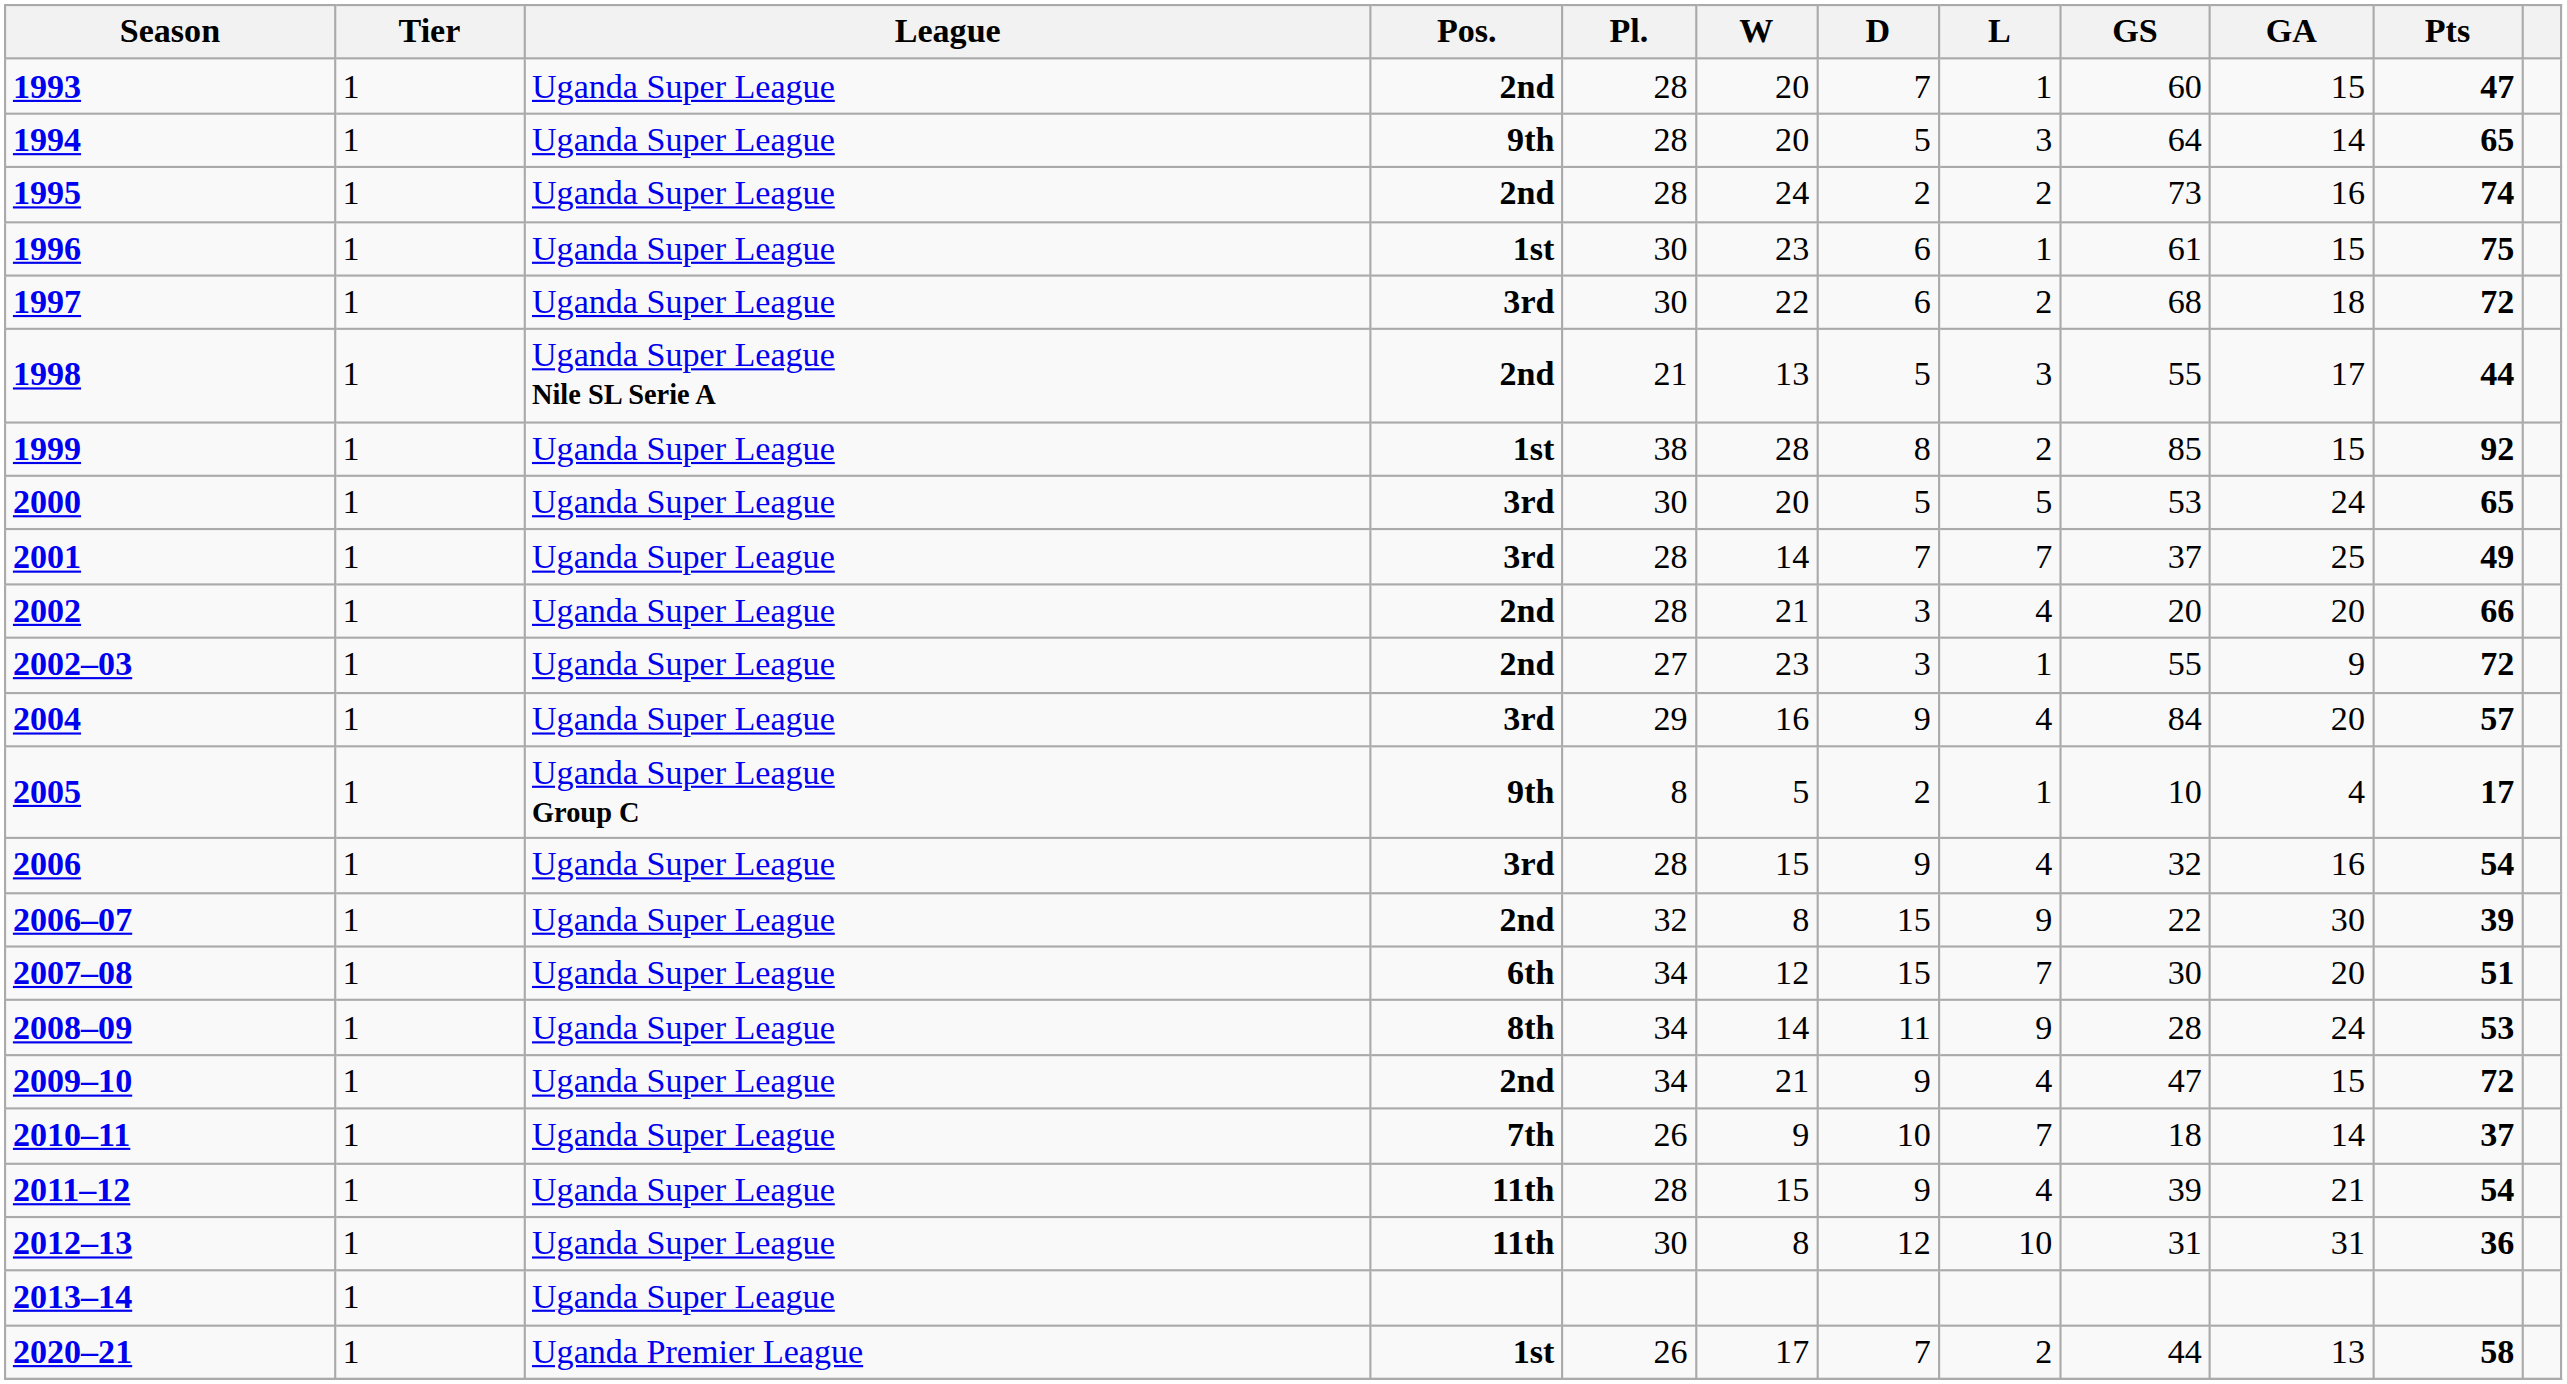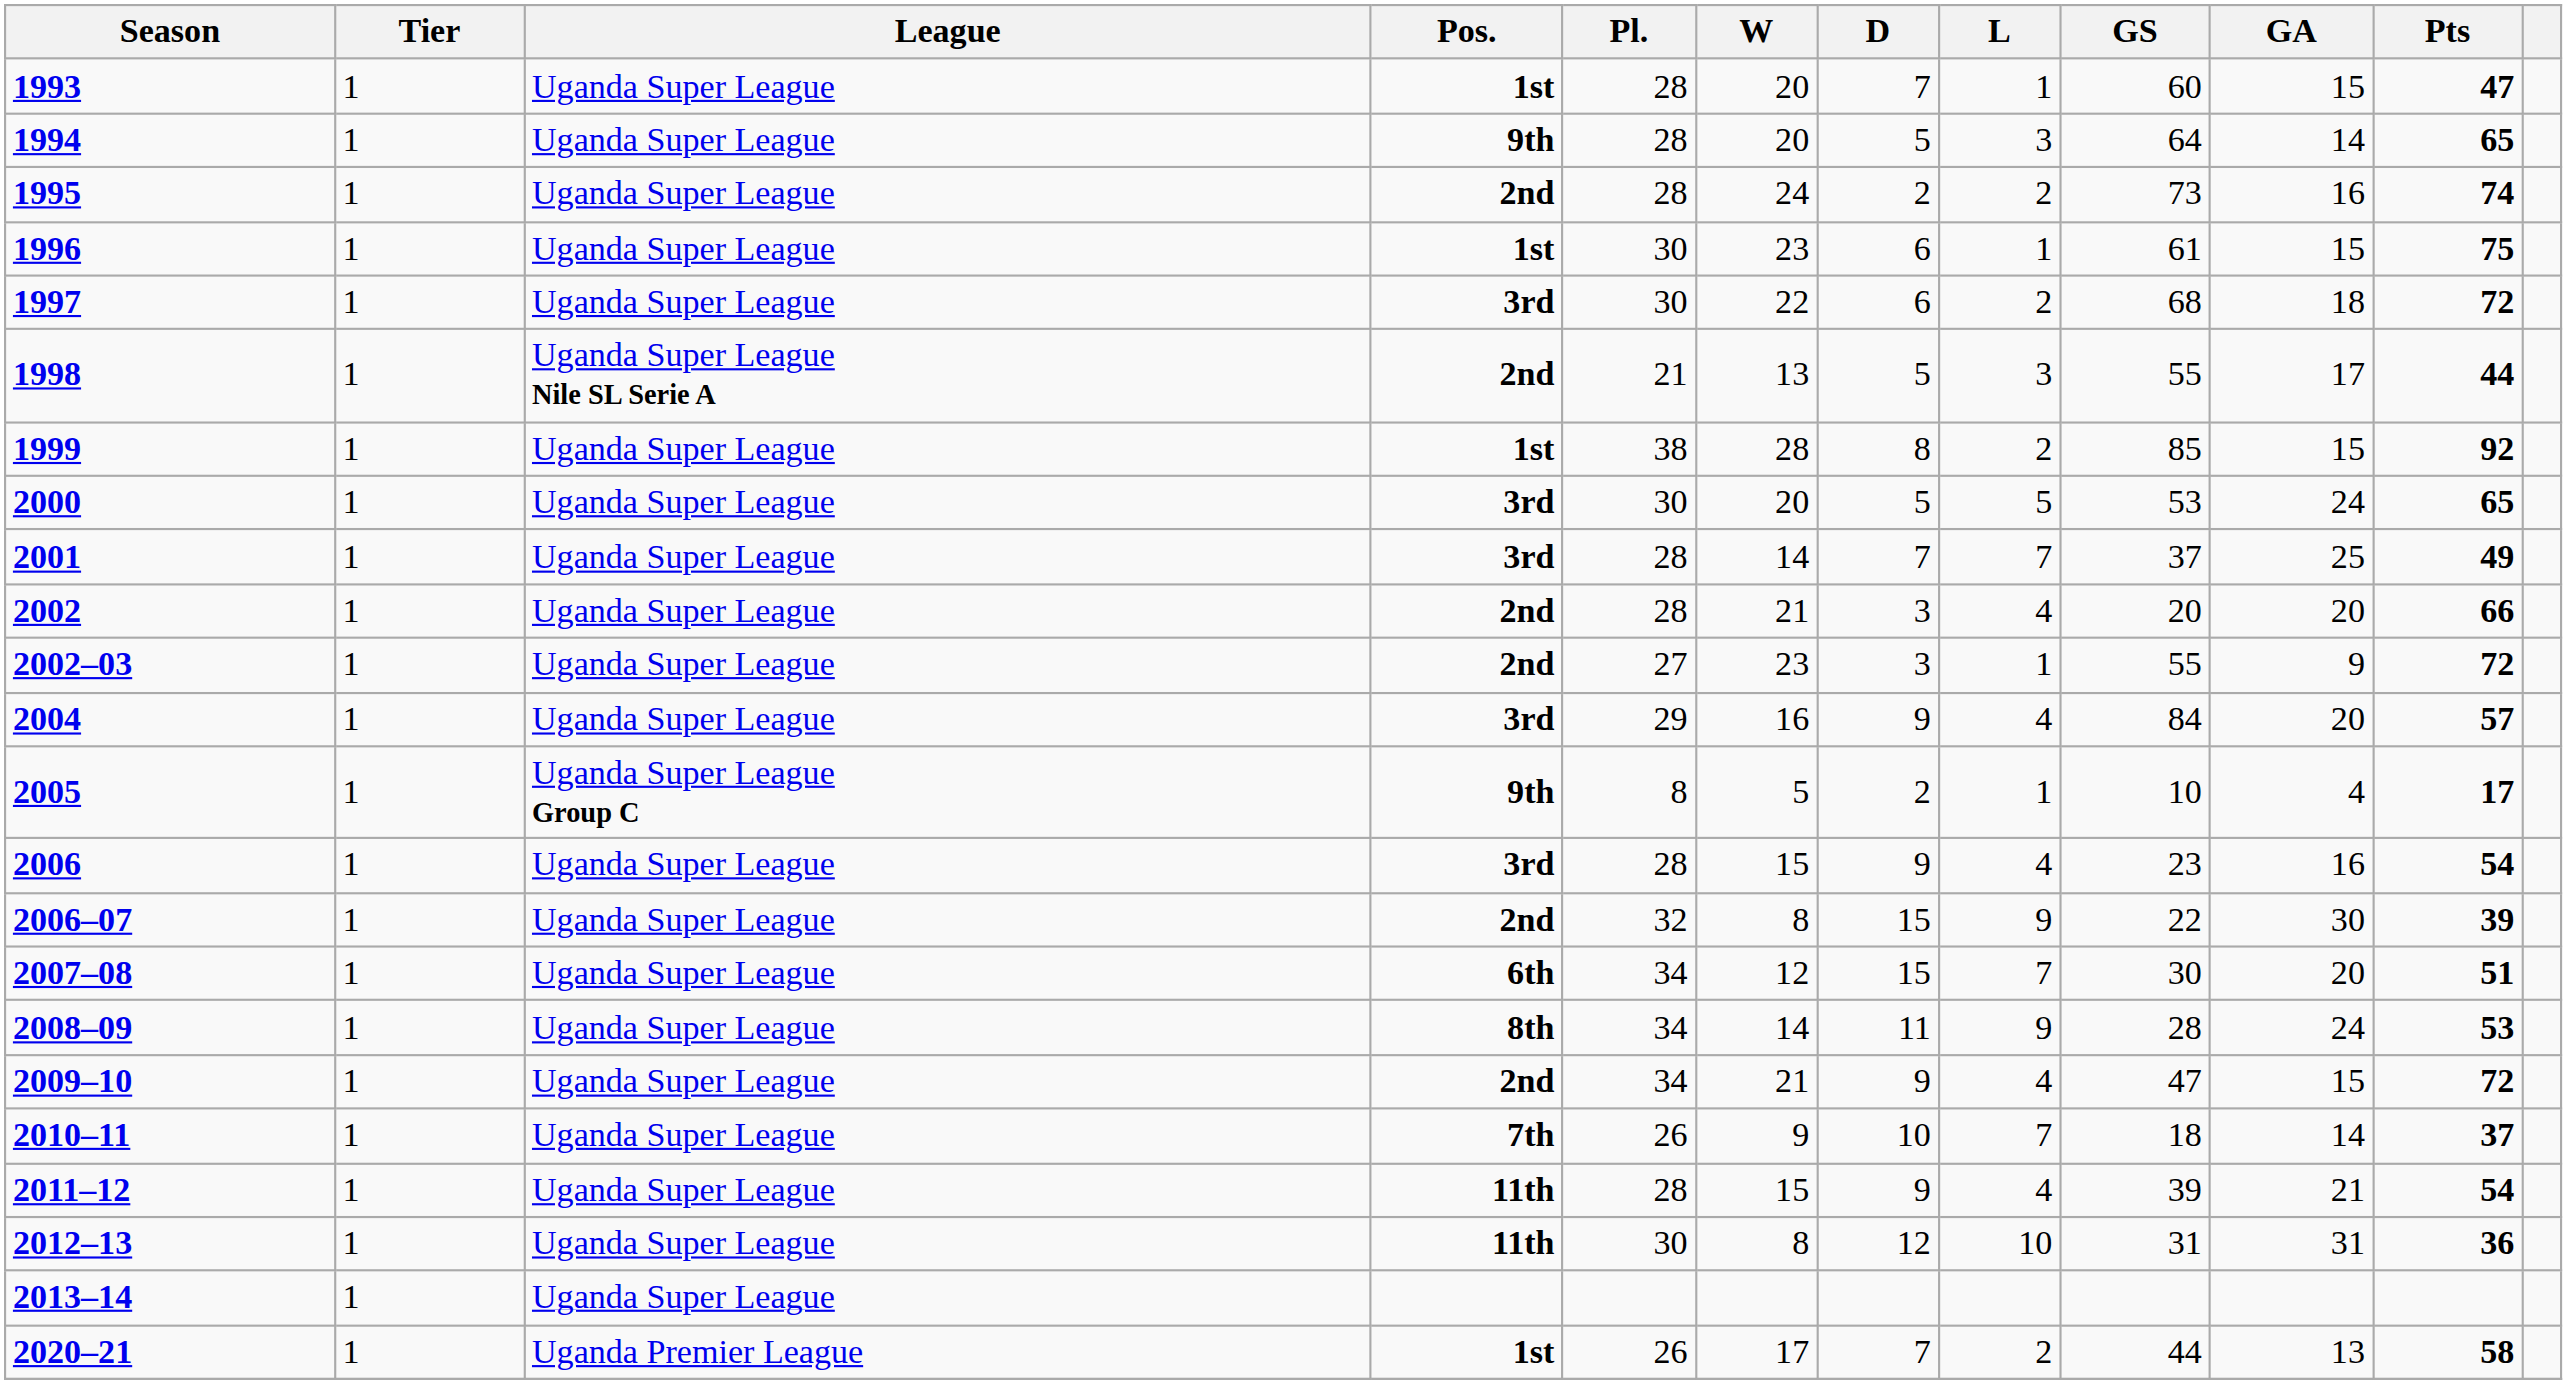1993 | Pos.: 2nd -> 1st
2006 | GS: 32 -> 23
